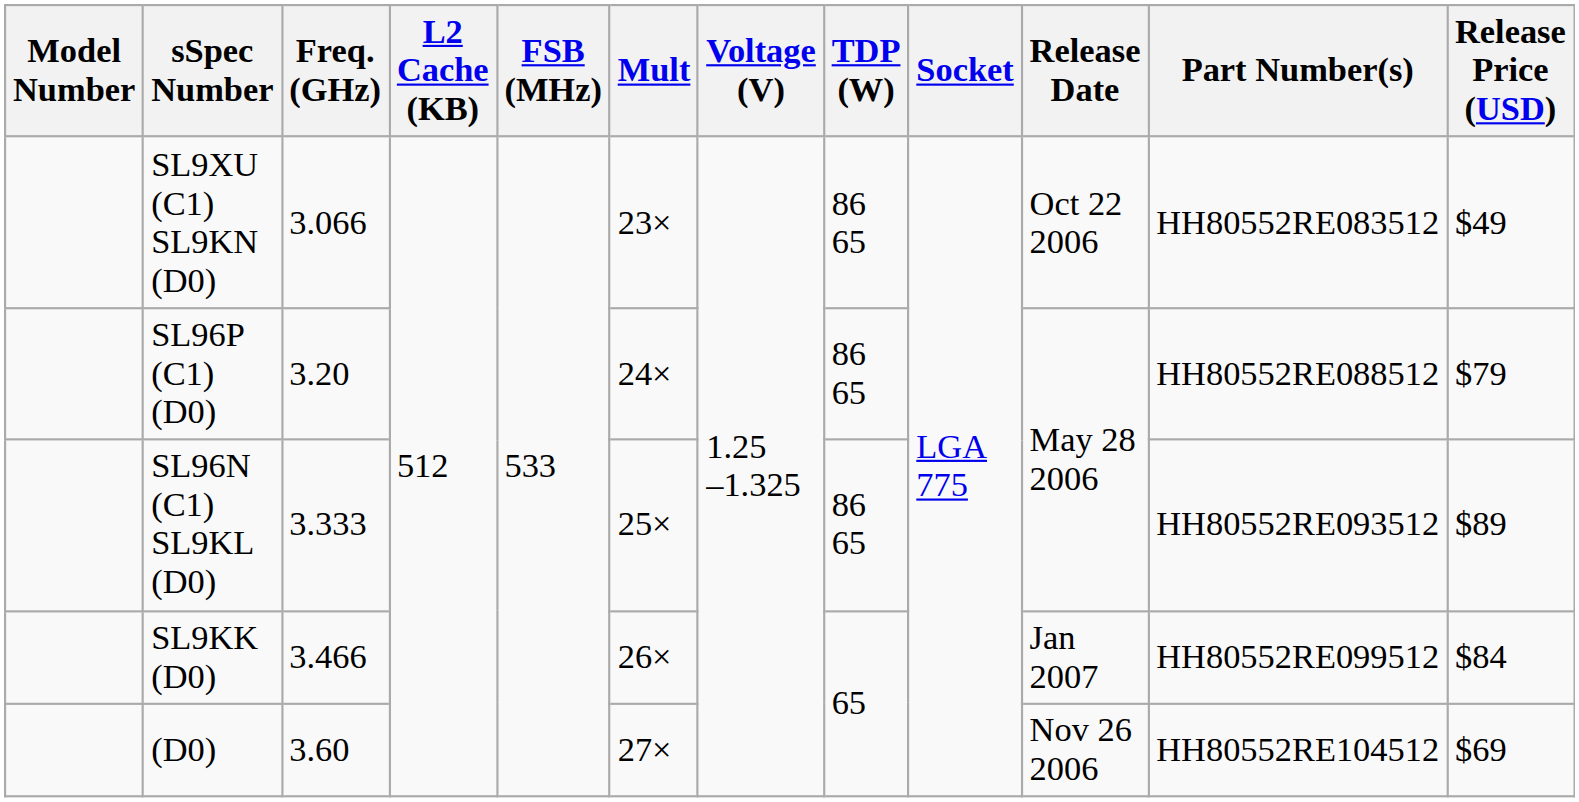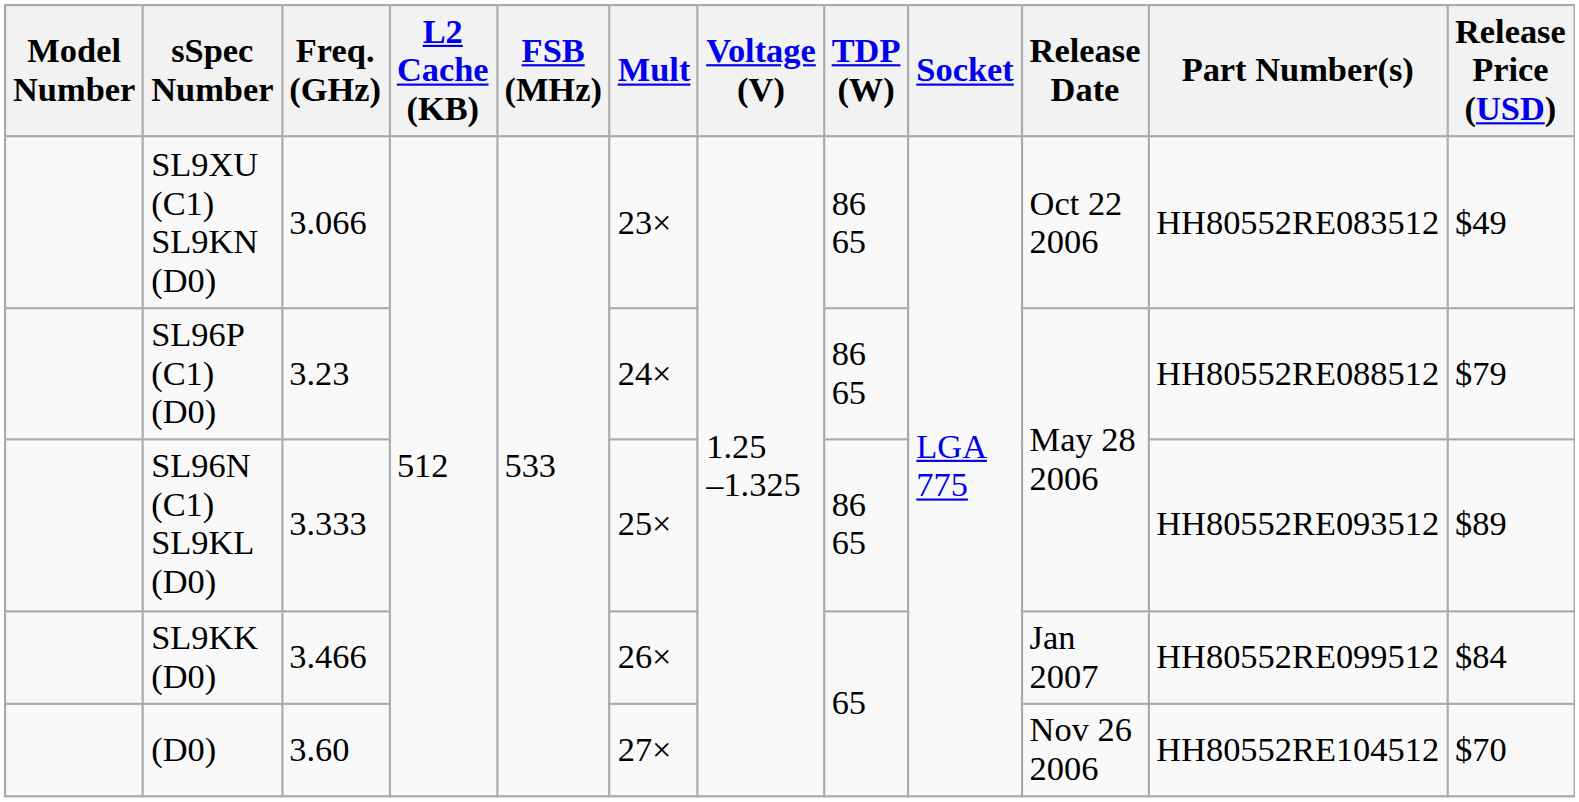SL96P (C1) (D0) | Freq. (GHz): 3.20 -> 3.23
(D0) | Release Price (USD): $69 -> $70
